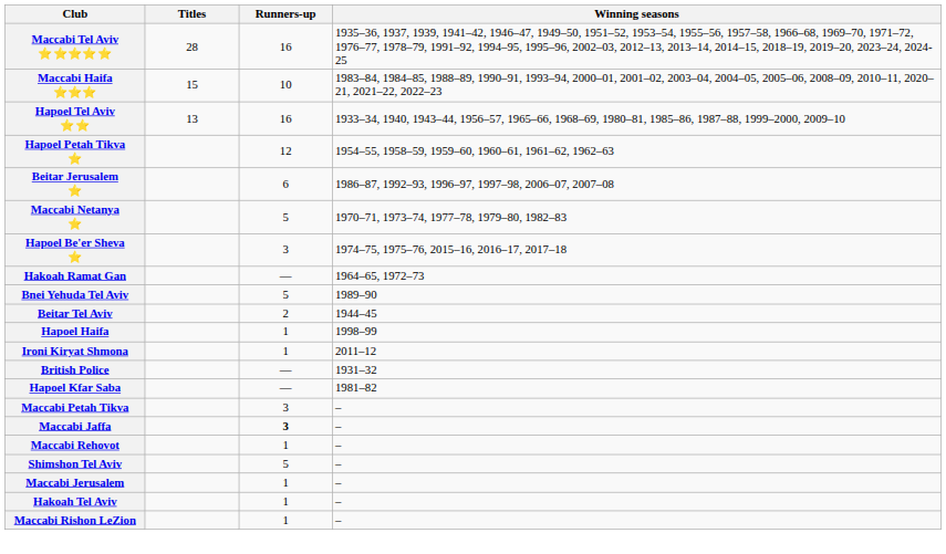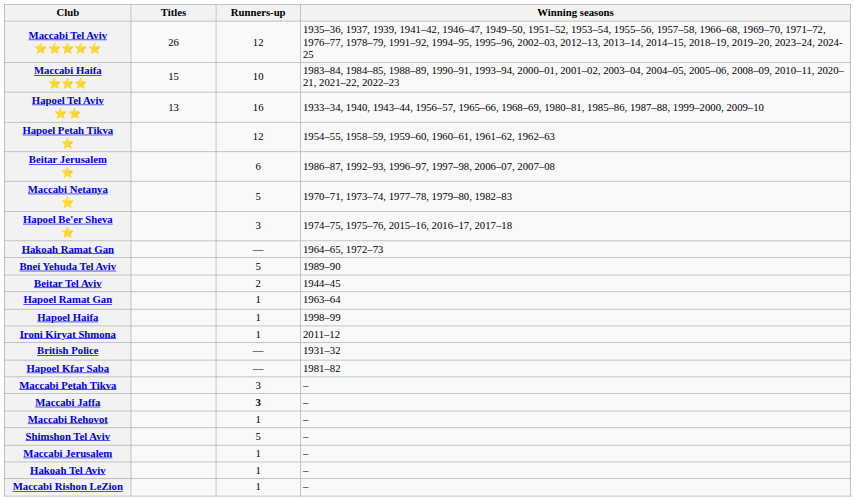Maccabi Tel Aviv ⭐⭐⭐⭐⭐ | Titles: 28 -> 26
Maccabi Tel Aviv ⭐⭐⭐⭐⭐ | Runners-up: 16 -> 12
+ row: Hapoel Ramat Gan | 1 | 1963–64
